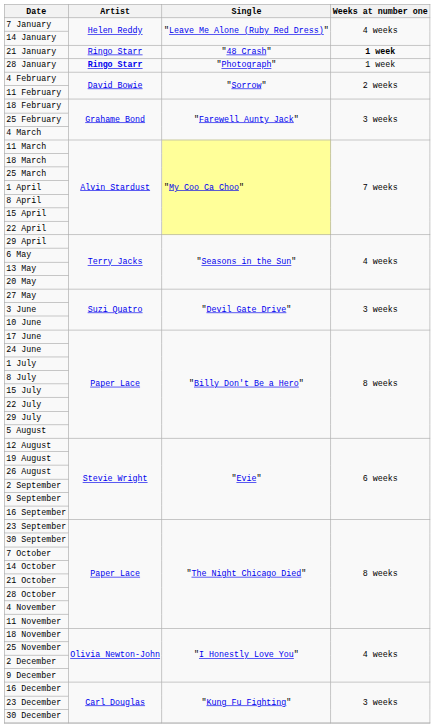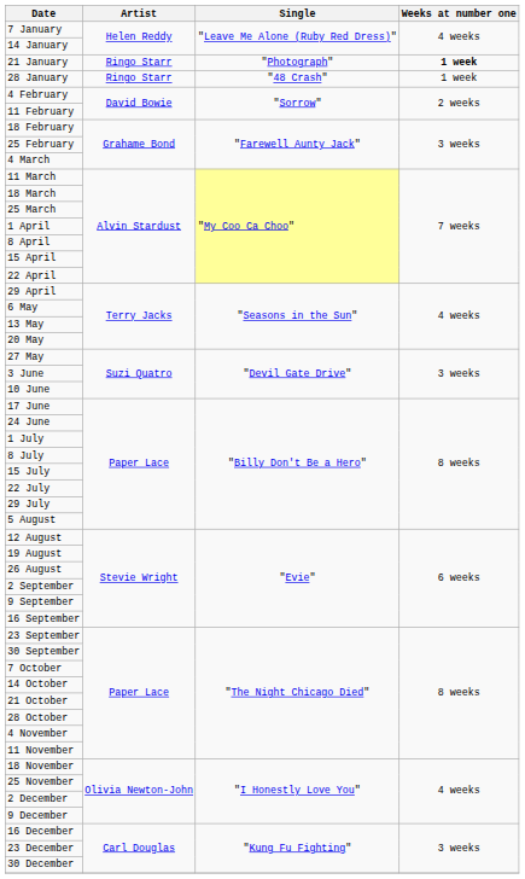21 January | Single: "48 Crash" -> "Photograph"
28 January | Artist: bold -> normal
28 January | Single: "Photograph" -> "48 Crash"
